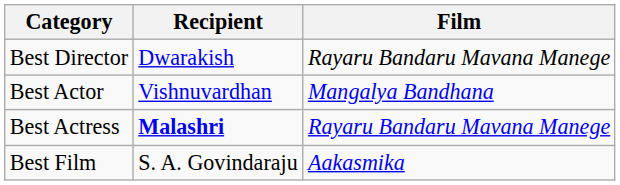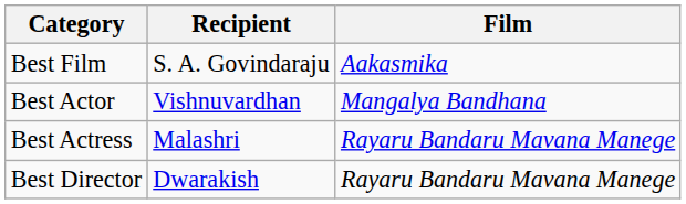rows swapped: Best Film <-> Best Director
Best Actress | Recipient: bold -> normal
